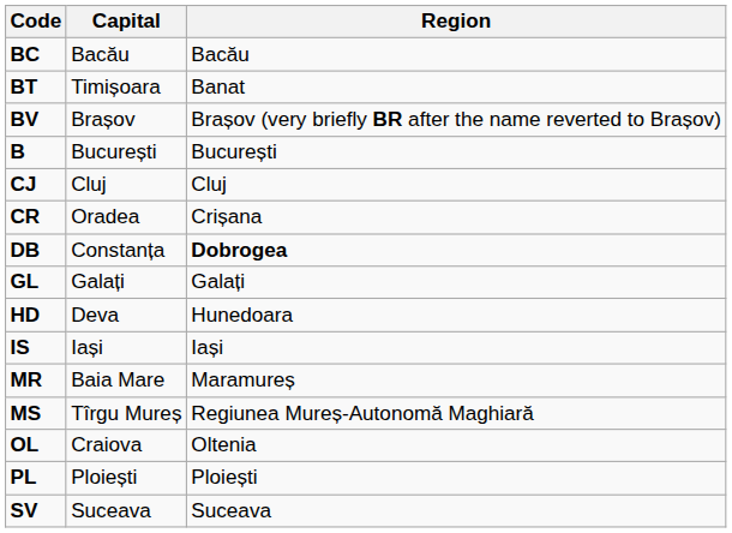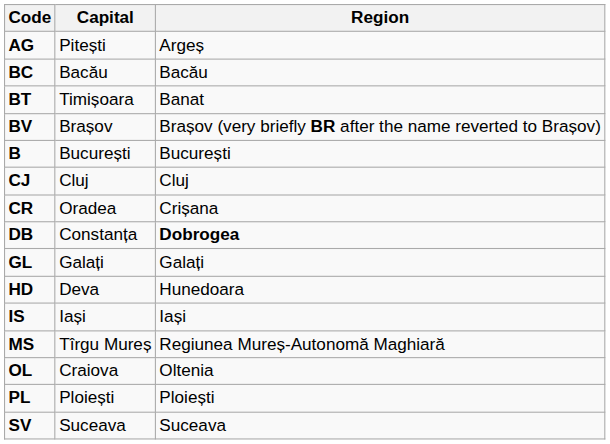+ row: AG | Pitești | Argeș
- row: MR | Baia Mare | Maramureș
